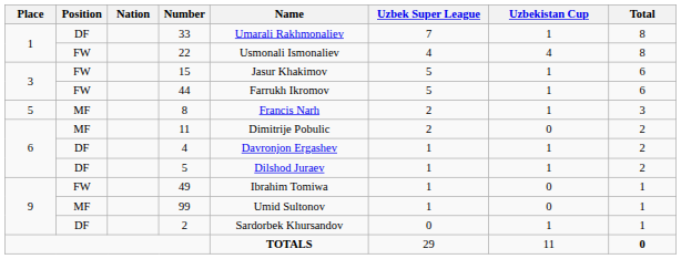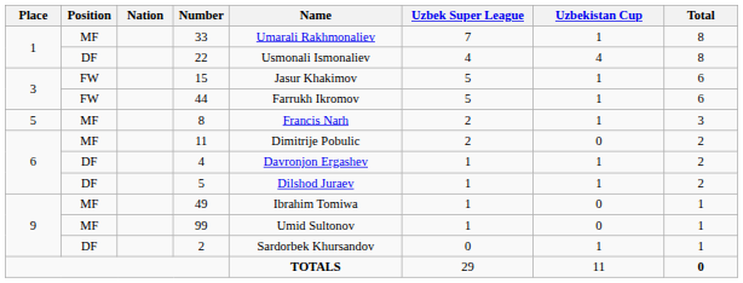33 | Position: DF -> MF
22 | Position: FW -> DF
49 | Position: FW -> MF
